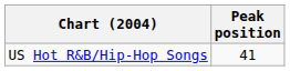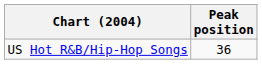US Hot R&B/Hip-Hop Songs | Peak position: 41 -> 36
